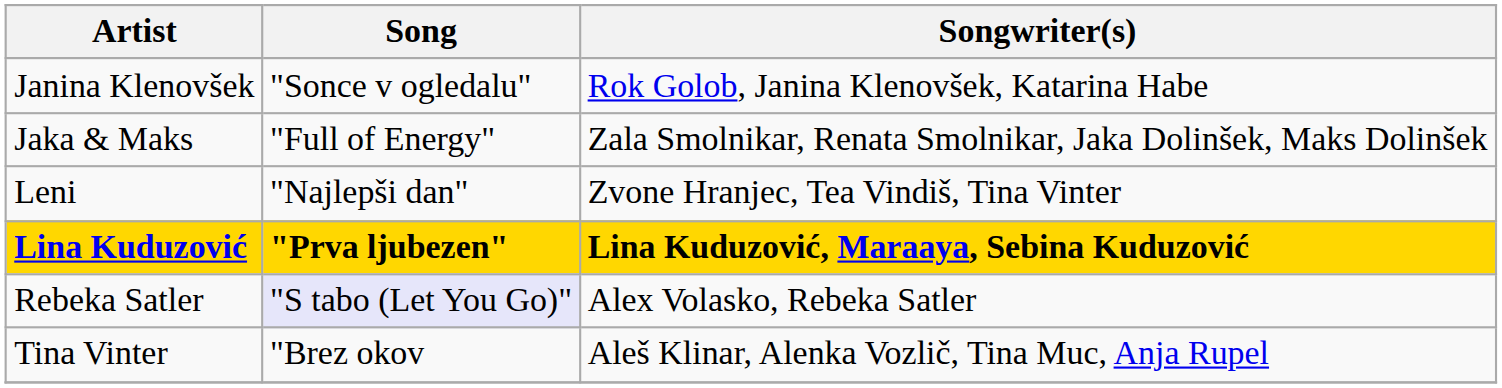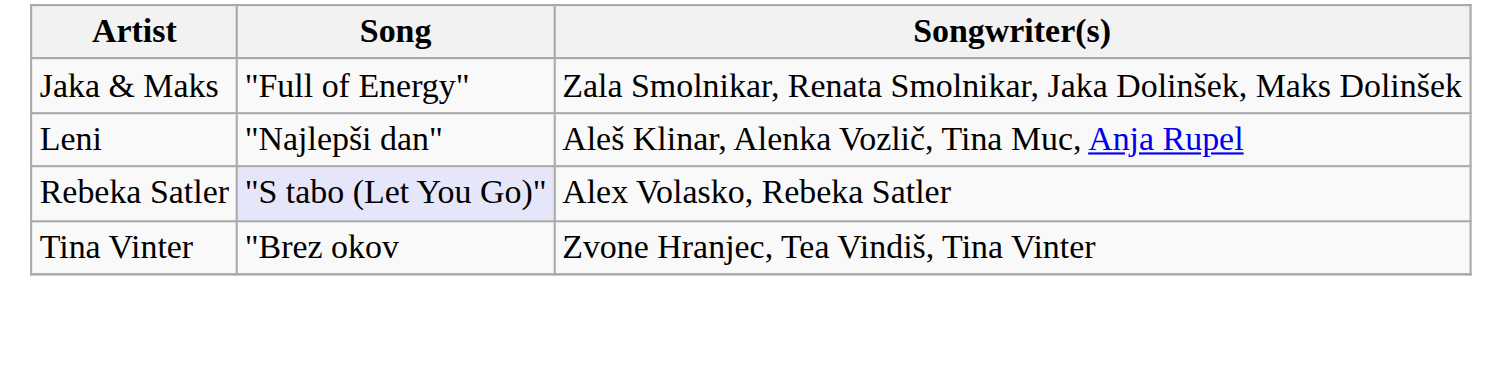- row: Janina Klenovšek | "Sonce v ogledalu" | Rok Golob, Janina Klenovšek, Katarina Habe
Leni | Songwriter(s): Zvone Hranjec, Tea Vindiš, Tina Vinter -> Aleš Klinar, Alenka Vozlič, Tina Muc, Anja Rupel
- row: Lina Kuduzović | "Prva ljubezen" | Lina Kuduzović, Maraaya, Sebina Kuduzović
Tina Vinter | Songwriter(s): Aleš Klinar, Alenka Vozlič, Tina Muc, Anja Rupel -> Zvone Hranjec, Tea Vindiš, Tina Vinter
